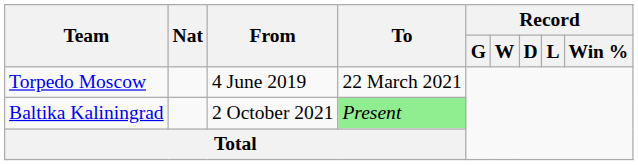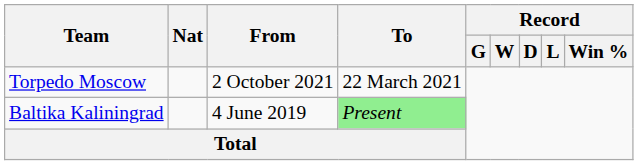Torpedo Moscow | From: 4 June 2019 -> 2 October 2021
Baltika Kaliningrad | From: 2 October 2021 -> 4 June 2019
